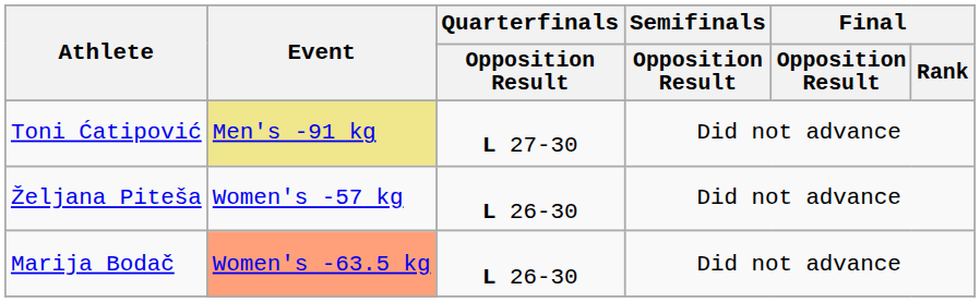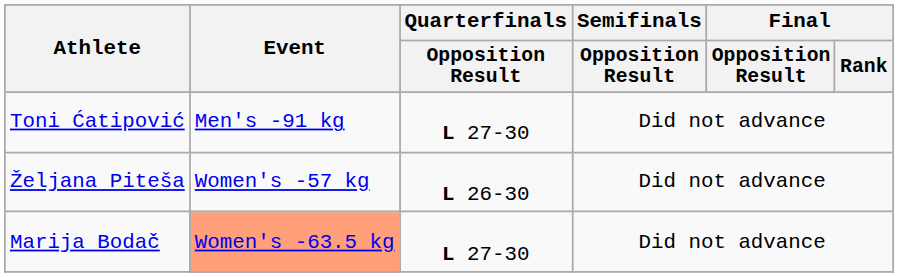Toni Ćatipović | Event: khaki background -> no background
Marija Bodač | Quarterfinals / Opposition Result: L 26-30 -> L 27-30
